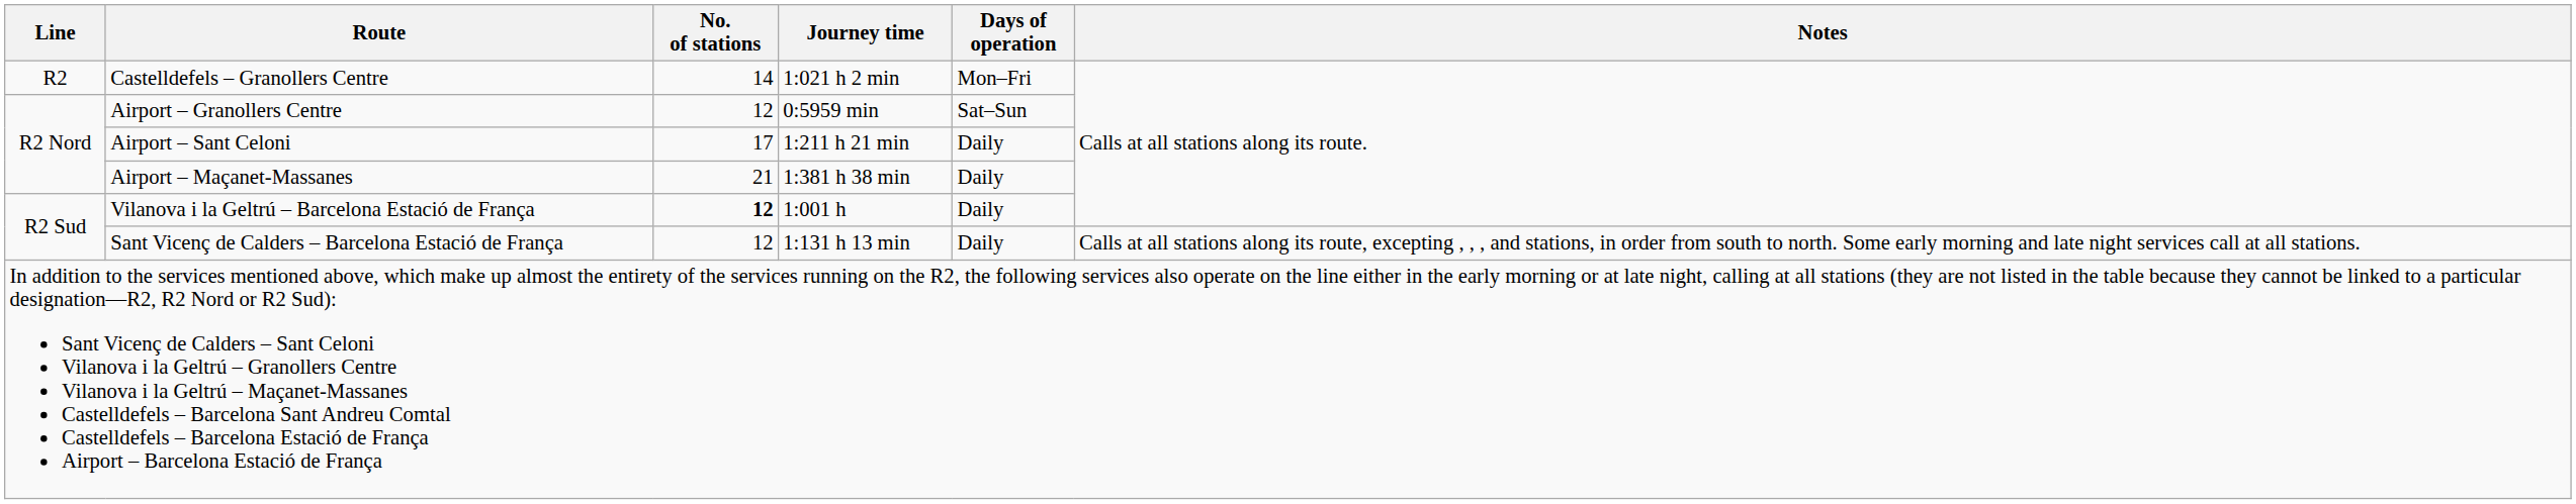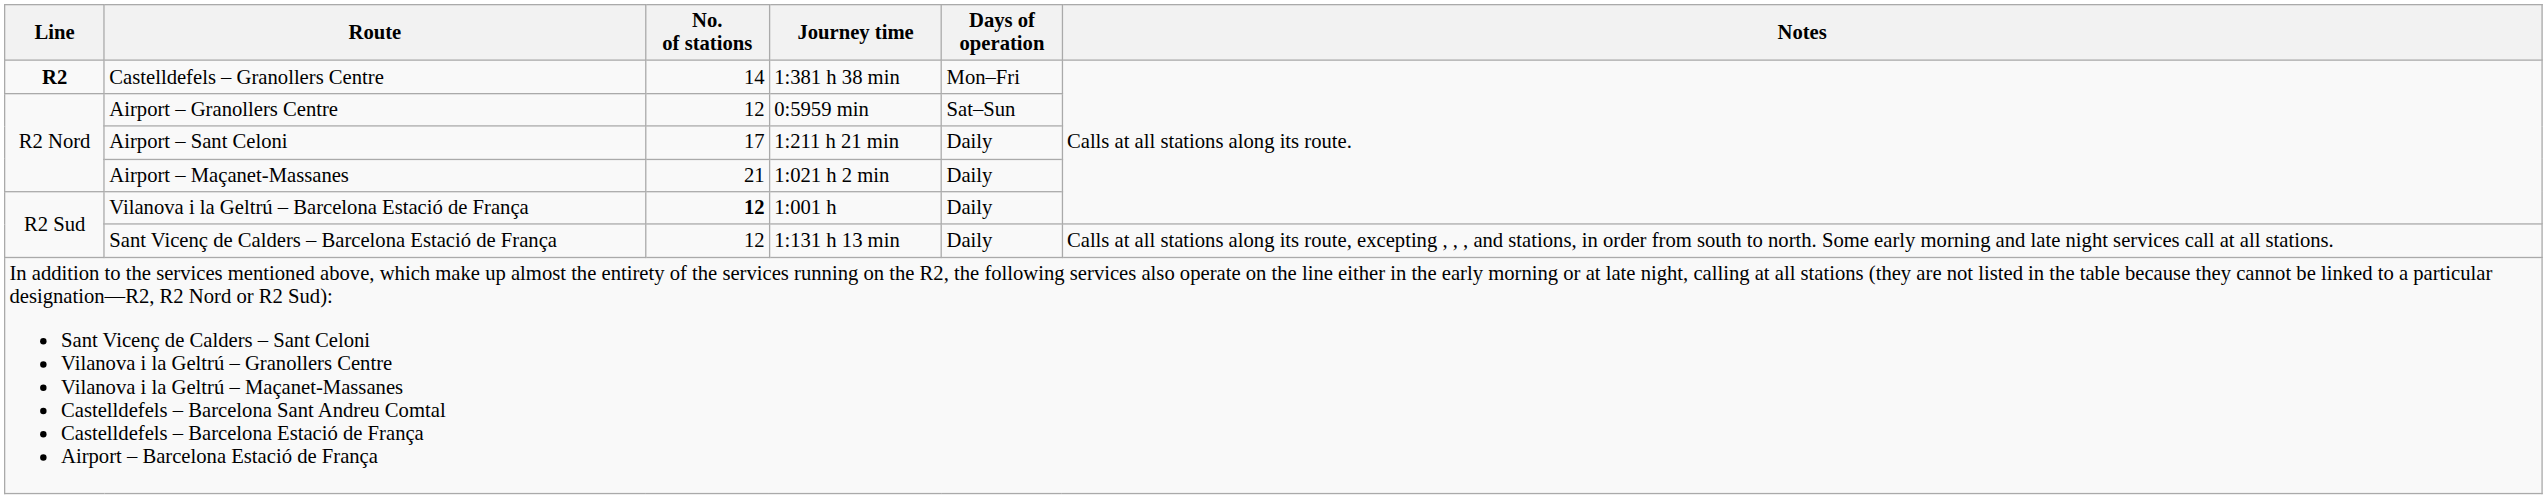Castelldefels – Granollers Centre | Line: normal -> bold
Castelldefels – Granollers Centre | Journey time: 1:021 h 2 min -> 1:381 h 38 min
Airport – Maçanet-Massanes | Journey time: 1:381 h 38 min -> 1:021 h 2 min
